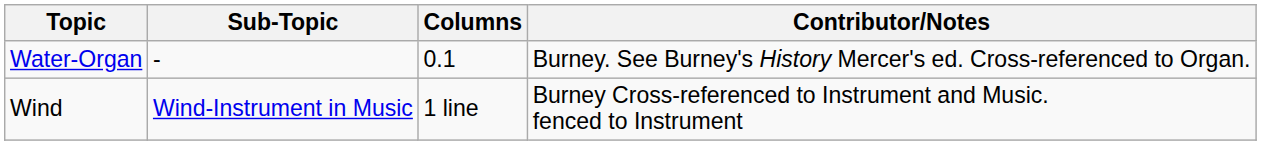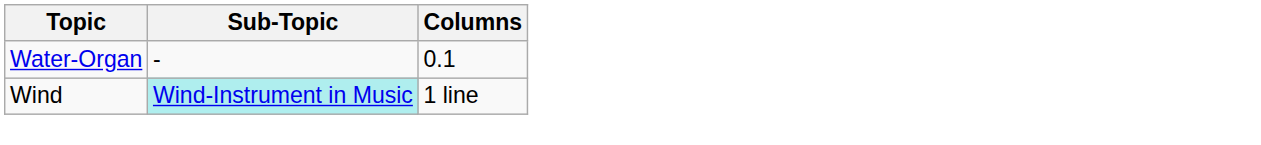- column: Contributor/Notes | Burney. See Burney's History Mercer's ed. Cross-referenced to Organ. | Burney Cross-referenced to Instrument and Music. fenced to Instrument
Wind | Sub-Topic: no background -> paleturquoise background
